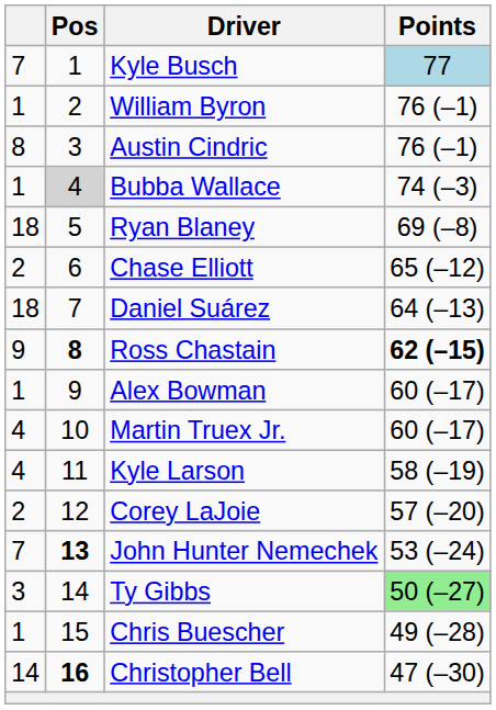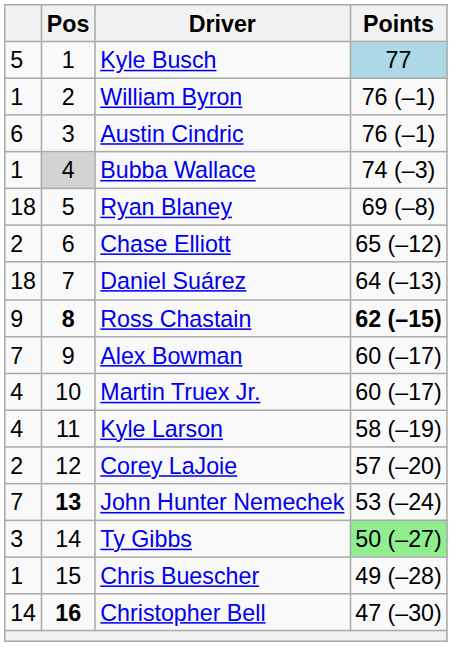Kyle Busch | column 1: 7 -> 5
Austin Cindric | column 1: 8 -> 6
Alex Bowman | column 1: 1 -> 7
